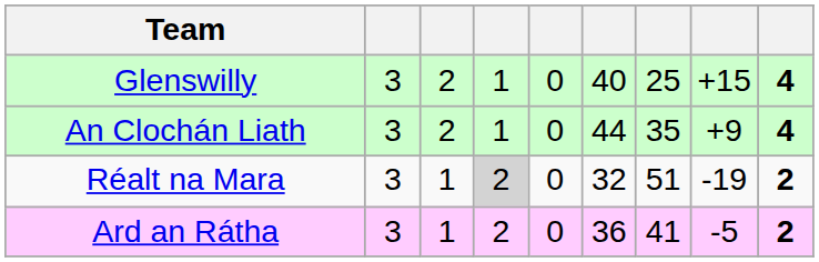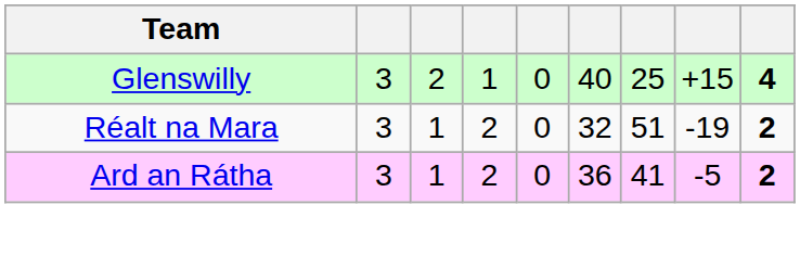- row: An Clochán Liath | 3 | 2 | 1 | 0 | 44 | 35 | +9 | 4
Réalt na Mara | column 4: lightgrey background -> no background
